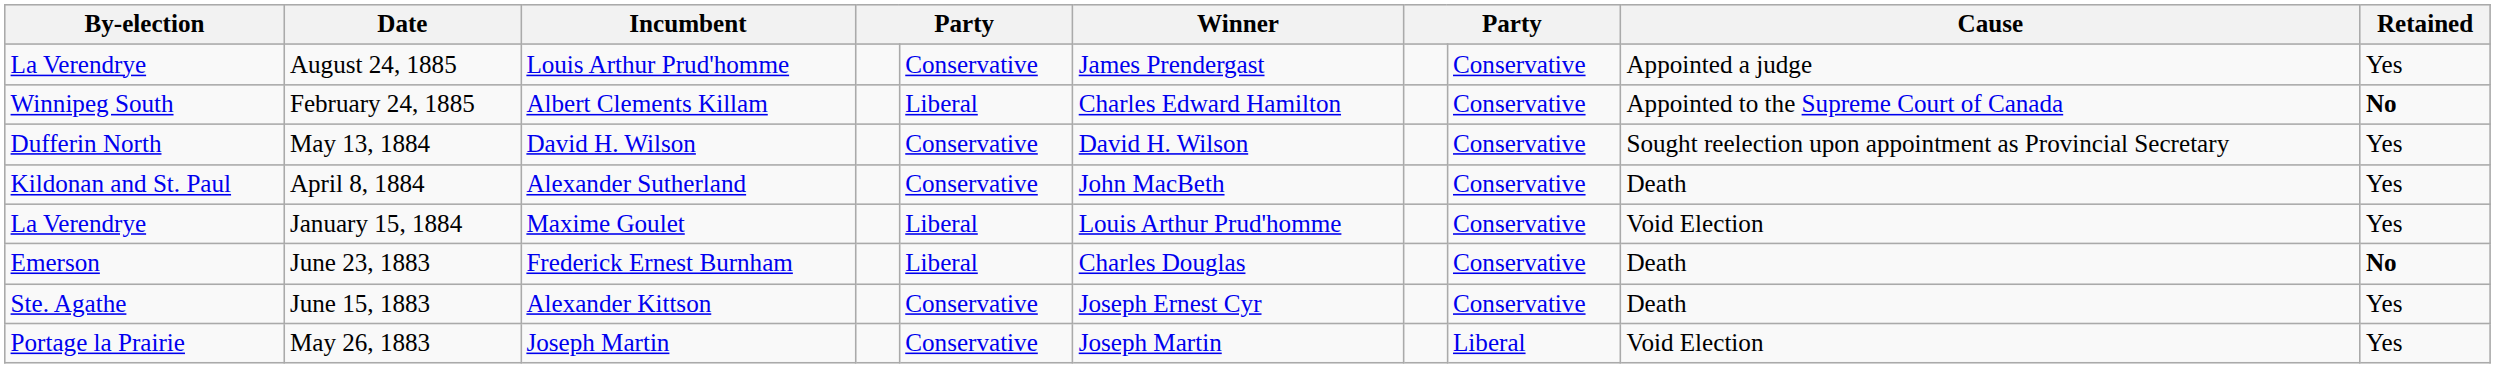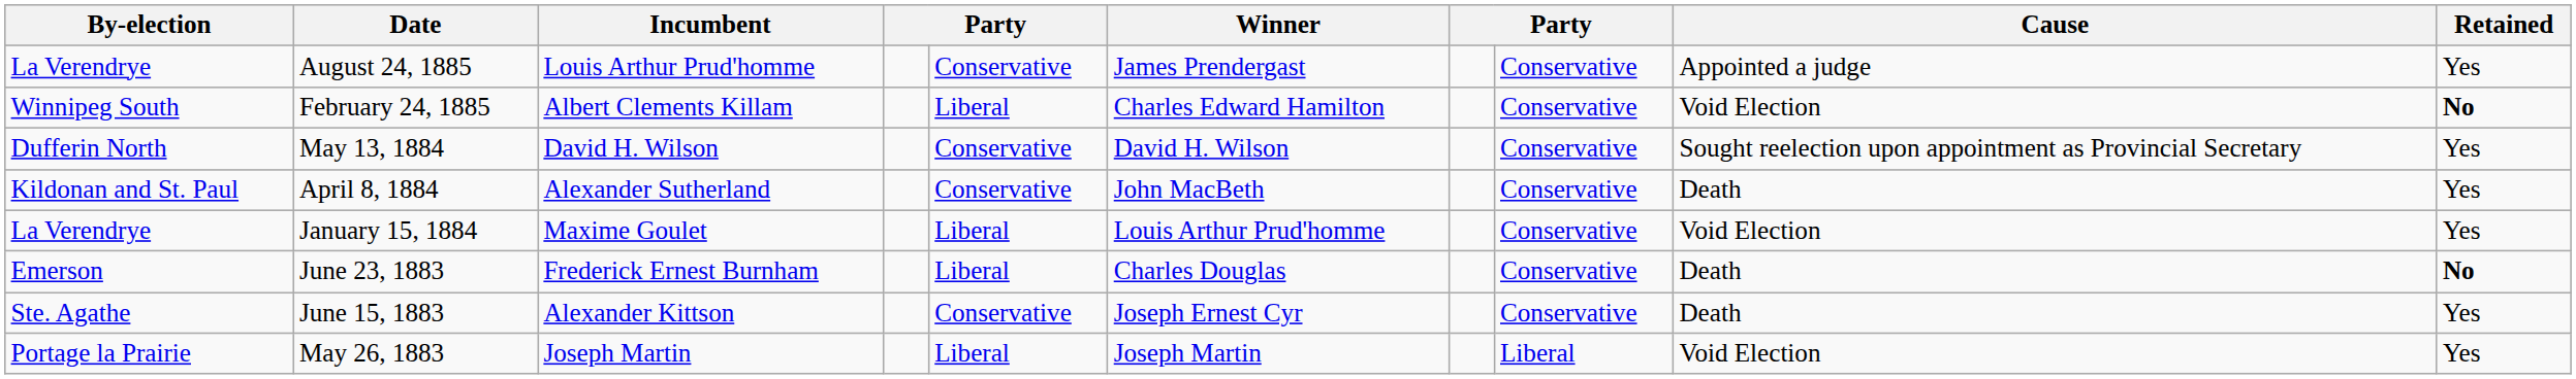February 24, 1885 | Cause: Appointed to the Supreme Court of Canada -> Void Election
May 26, 1883 | column 5: Conservative -> Liberal
